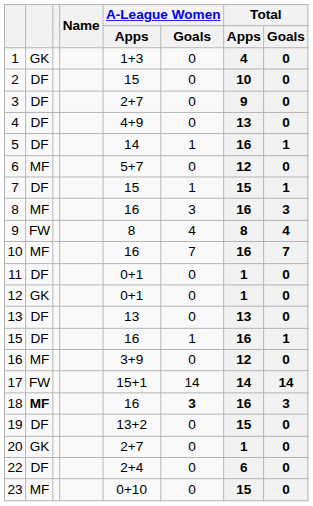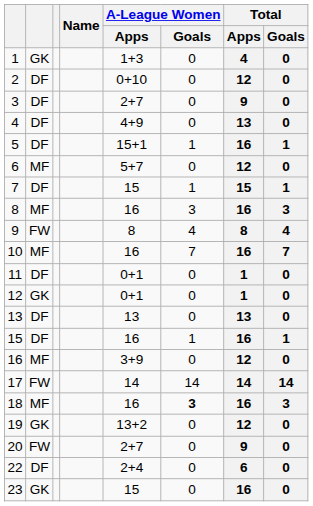2 | A-League Women / Apps: 15 -> 0+10
2 | Total / Apps: 10 -> 12
5 | A-League Women / Apps: 14 -> 15+1
17 | A-League Women / Apps: 15+1 -> 14
18 | column 2: bold -> normal
19 | column 2: DF -> GK
19 | Total / Apps: 15 -> 12
20 | column 2: GK -> FW
20 | Total / Apps: 1 -> 9
23 | column 2: MF -> GK
23 | A-League Women / Apps: 0+10 -> 15
23 | Total / Apps: 15 -> 16
